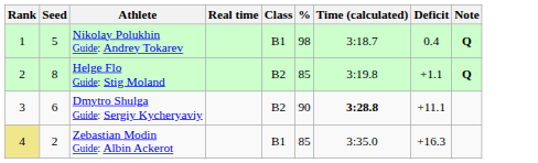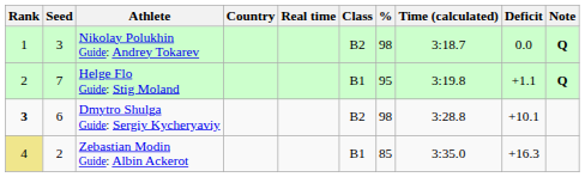+ column: Country
Nikolay Polukhin Guide: Andrey Tokarev | Seed: 5 -> 3
Nikolay Polukhin Guide: Andrey Tokarev | Class: B1 -> B2
Nikolay Polukhin Guide: Andrey Tokarev | Deficit: 0.4 -> 0.0
Helge Flo Guide: Stig Moland | Seed: 8 -> 7
Helge Flo Guide: Stig Moland | Class: B2 -> B1
Helge Flo Guide: Stig Moland | %: 85 -> 95
Dmytro Shulga Guide: Sergiy Kycheryaviy | Rank: normal -> bold
Dmytro Shulga Guide: Sergiy Kycheryaviy | %: 90 -> 98
Dmytro Shulga Guide: Sergiy Kycheryaviy | Time (calculated): bold -> normal
Dmytro Shulga Guide: Sergiy Kycheryaviy | Deficit: +11.1 -> +10.1
